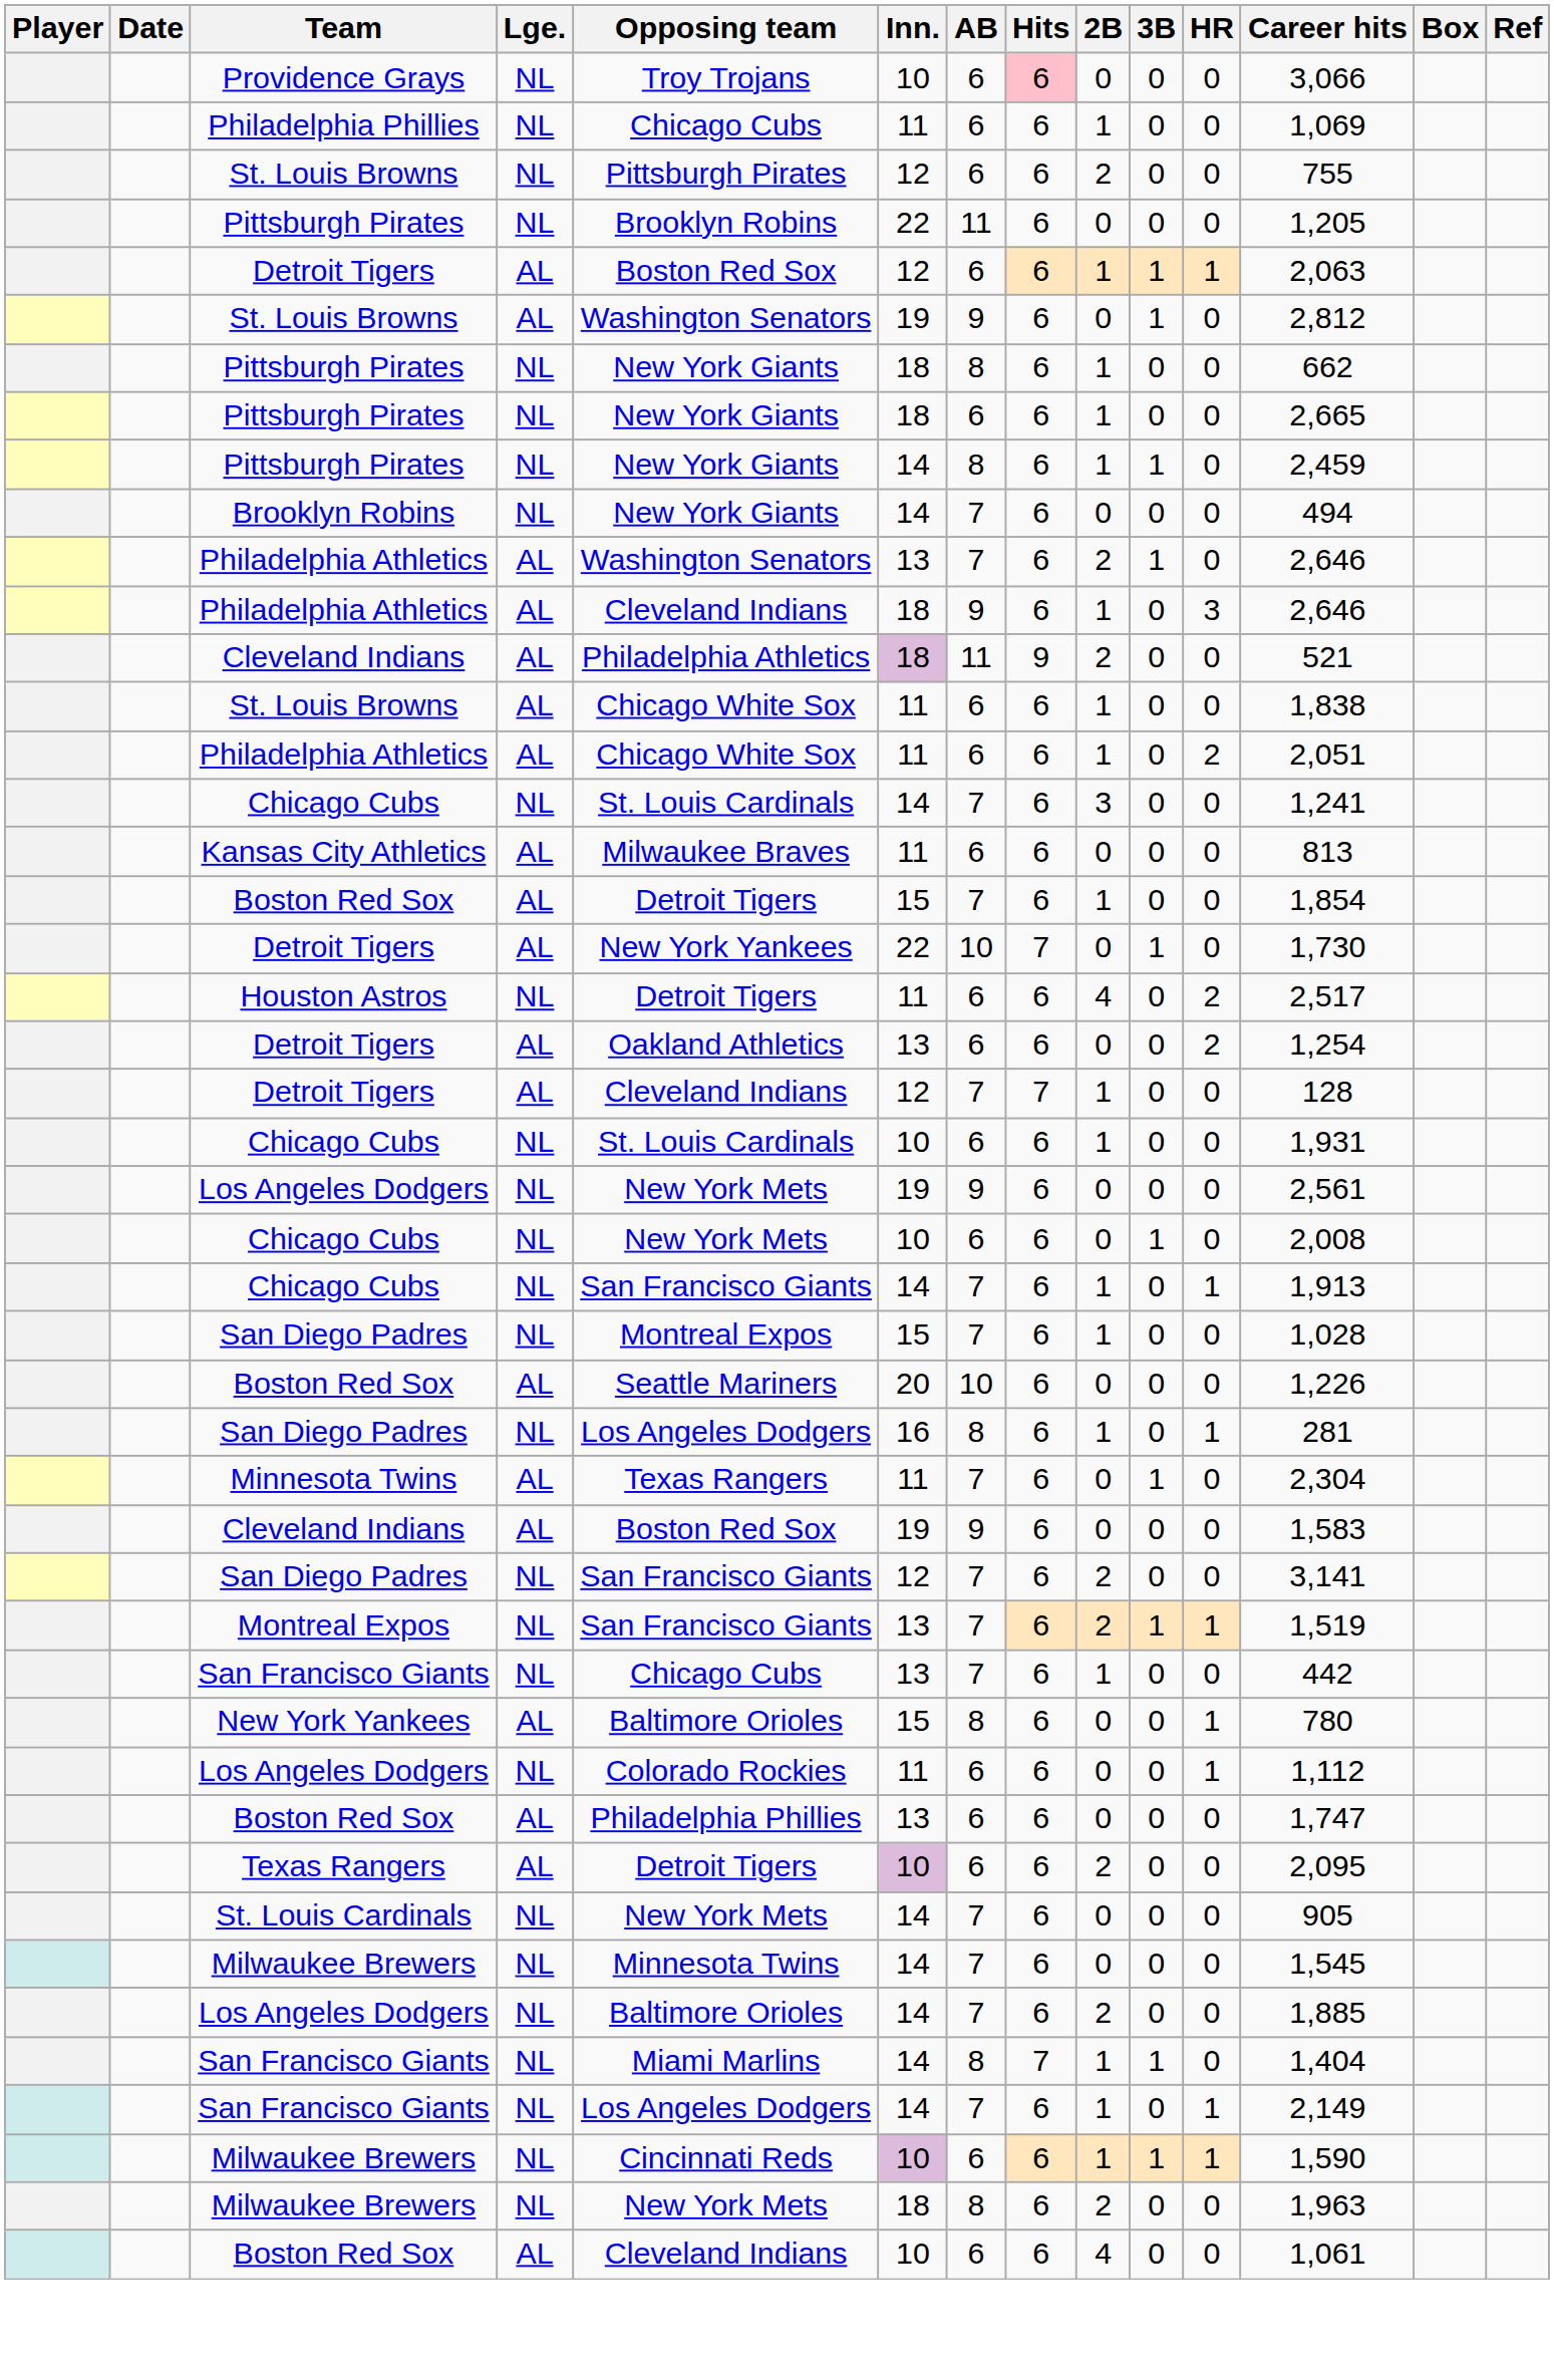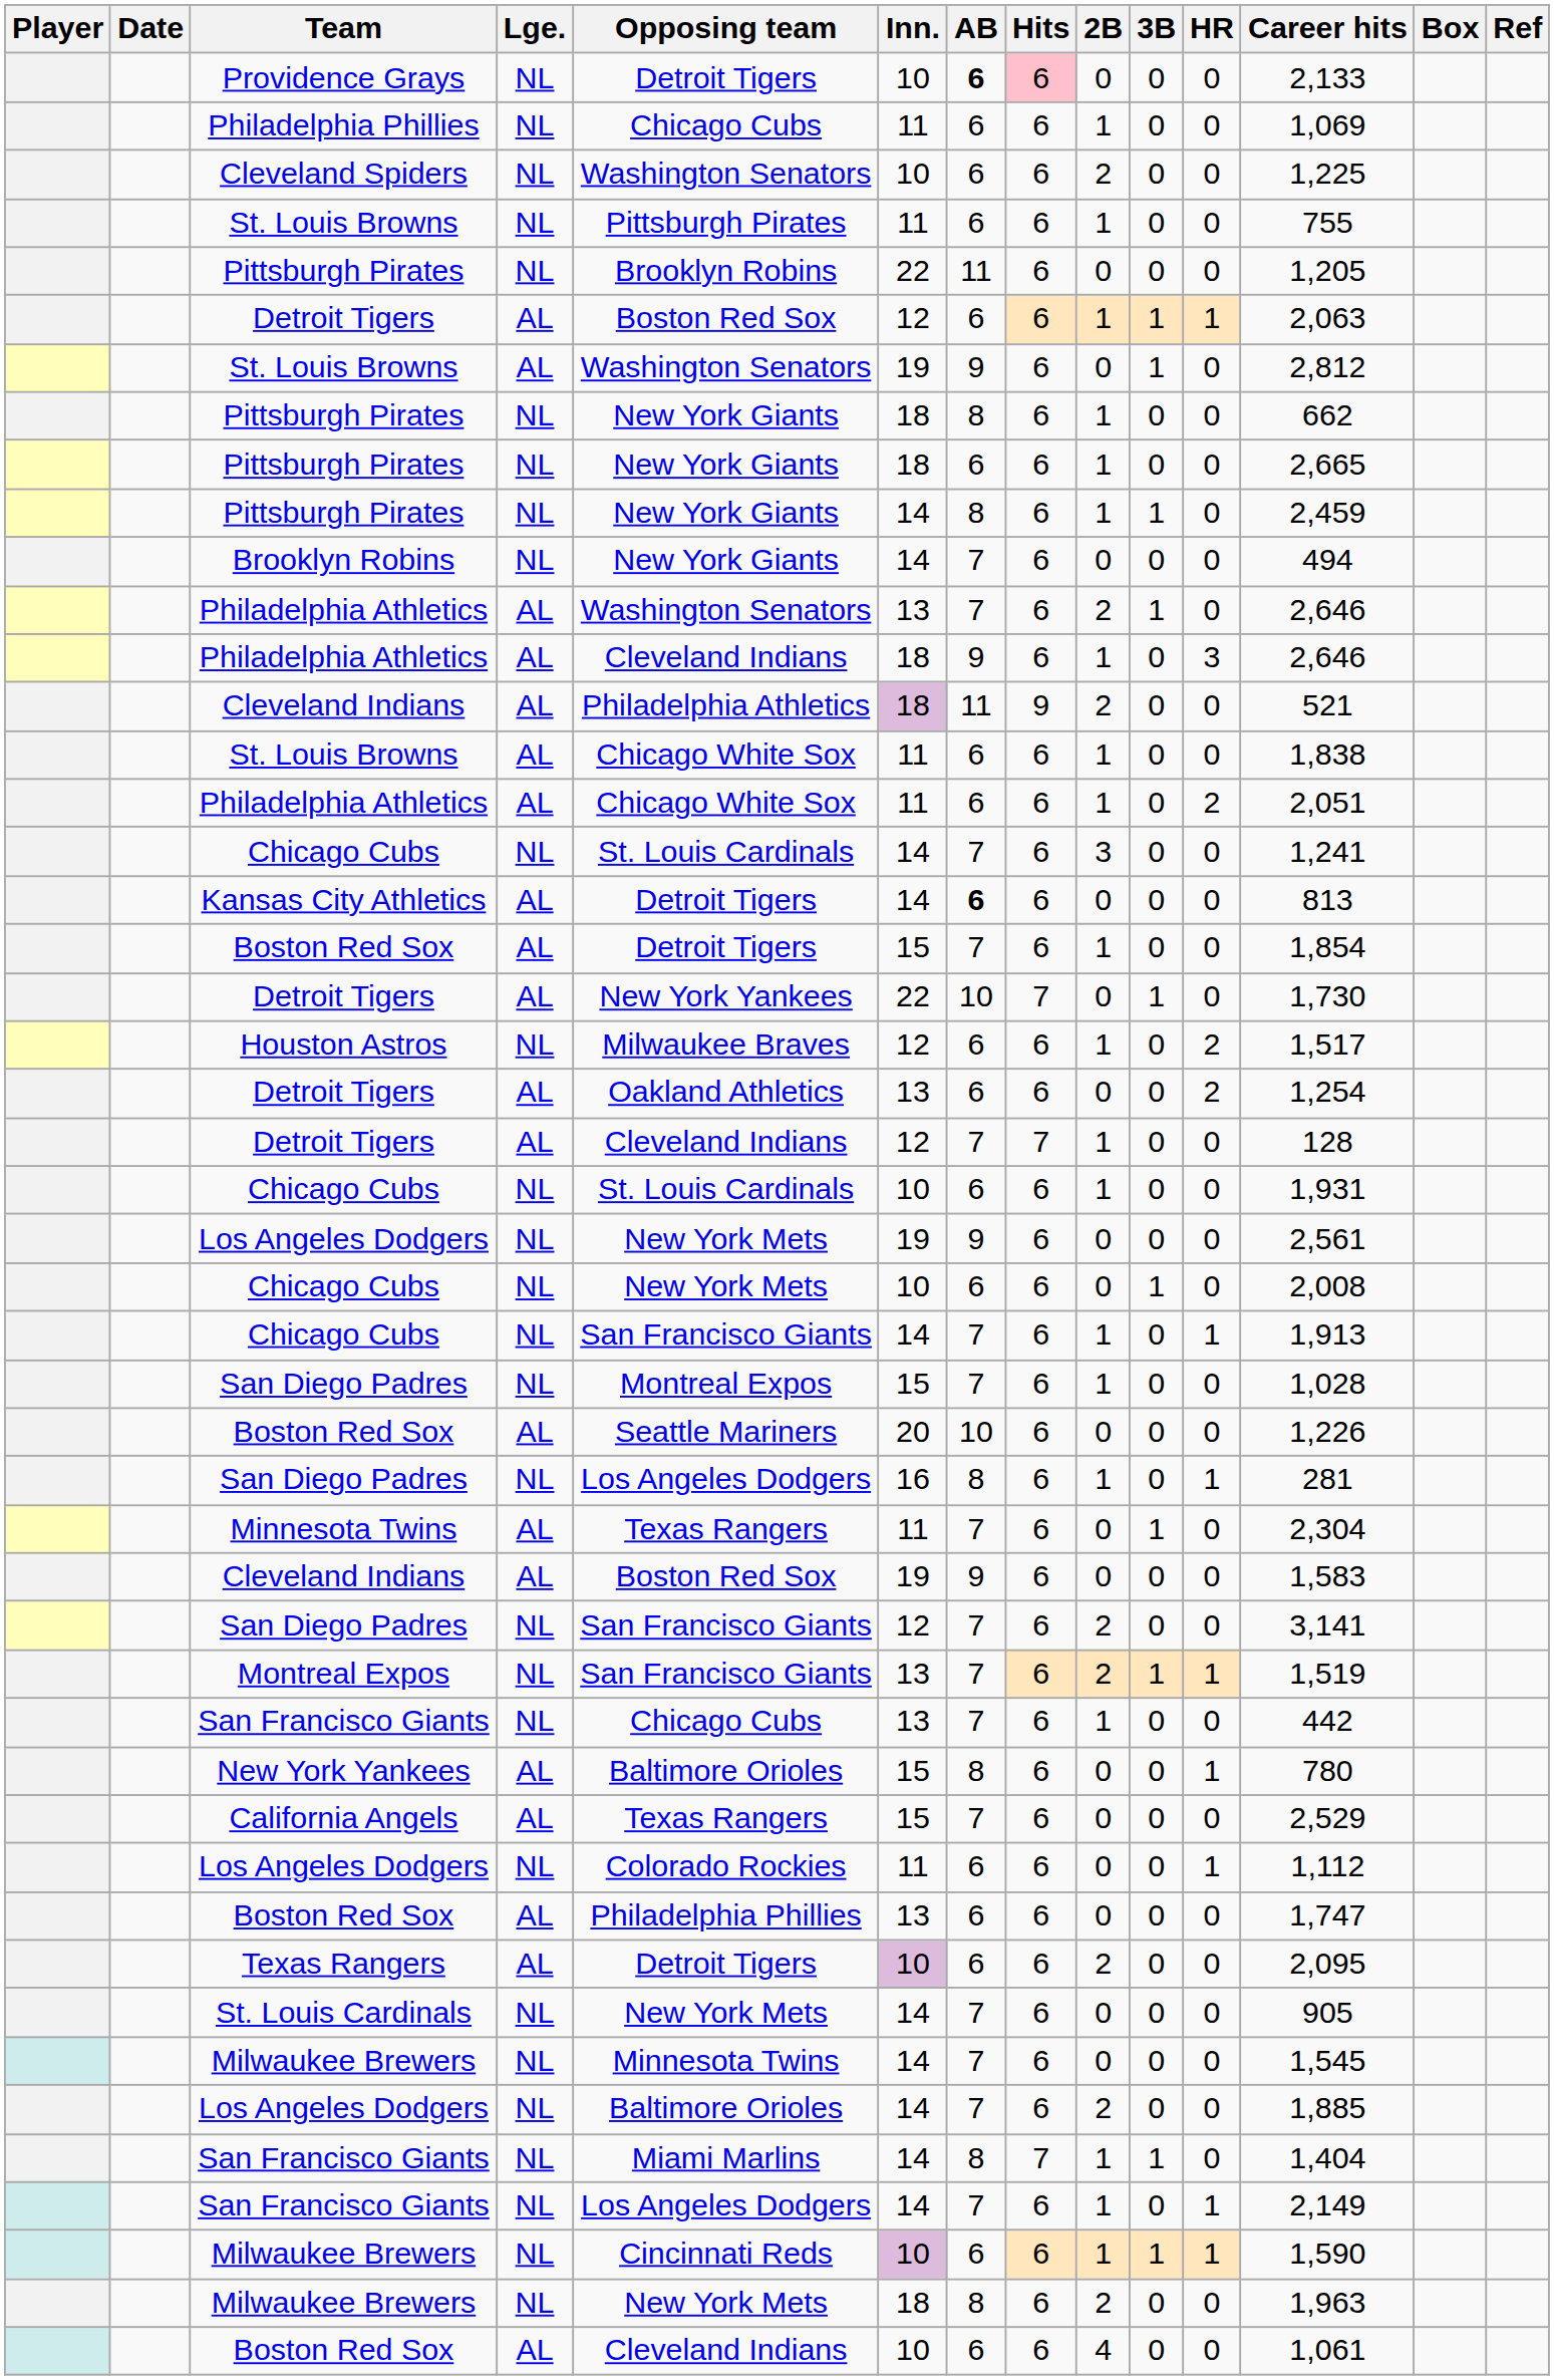Providence Grays | Opposing team: Troy Trojans -> Detroit Tigers
Providence Grays | AB: normal -> bold
Providence Grays | Career hits: 3,066 -> 2,133
+ row: Cleveland Spiders | NL | Washington Senators | 10 | 6 | 6 | 2 | 0 | 0 | 1,225
St. Louis Browns / NL | Inn.: 12 -> 11
St. Louis Browns / NL | 2B: 2 -> 1
Kansas City Athletics | Opposing team: Milwaukee Braves -> Detroit Tigers
Kansas City Athletics | Inn.: 11 -> 14
Kansas City Athletics | AB: normal -> bold
Houston Astros | Opposing team: Detroit Tigers -> Milwaukee Braves
Houston Astros | Inn.: 11 -> 12
Houston Astros | 2B: 4 -> 1
Houston Astros | Career hits: 2,517 -> 1,517
+ row: California Angels | AL | Texas Rangers | 15 | 7 | 6 | 0 | 0 | 0 | 2,529
